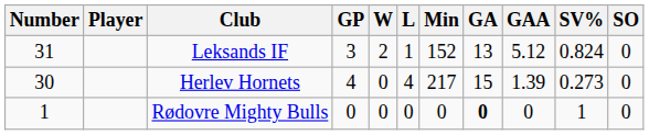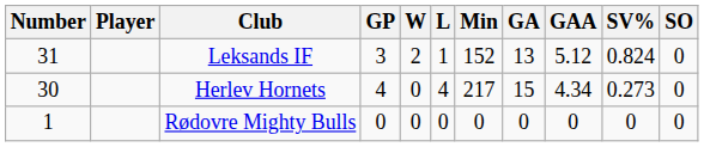Herlev Hornets | GAA: 1.39 -> 4.34
Rødovre Mighty Bulls | GA: bold -> normal
Rødovre Mighty Bulls | SV%: 1 -> 0
